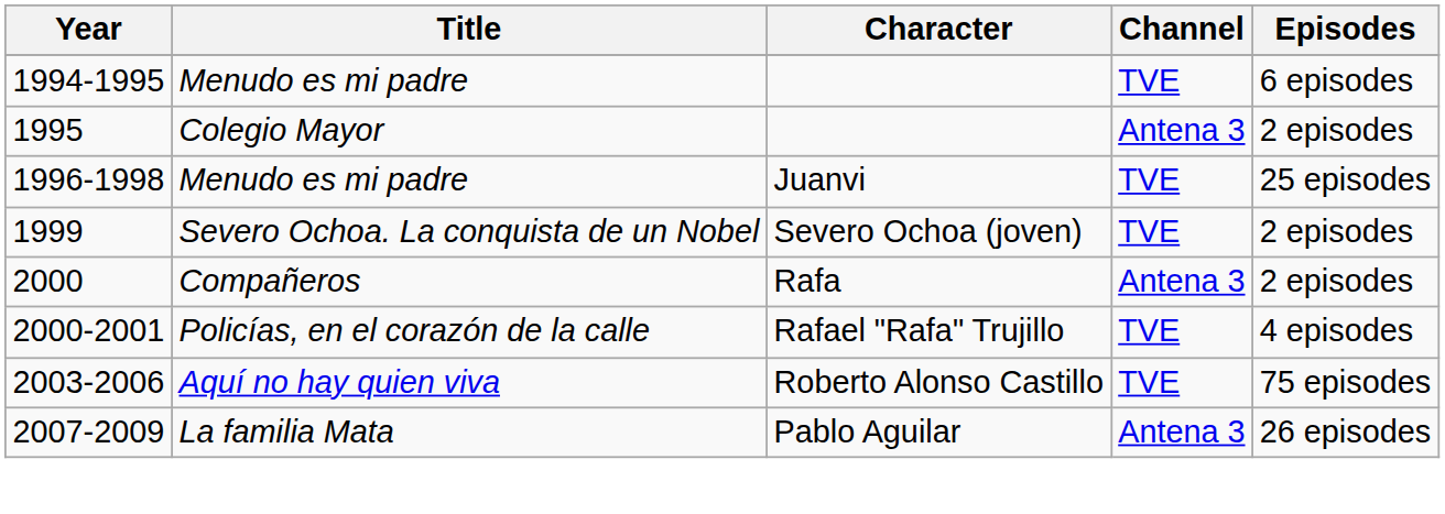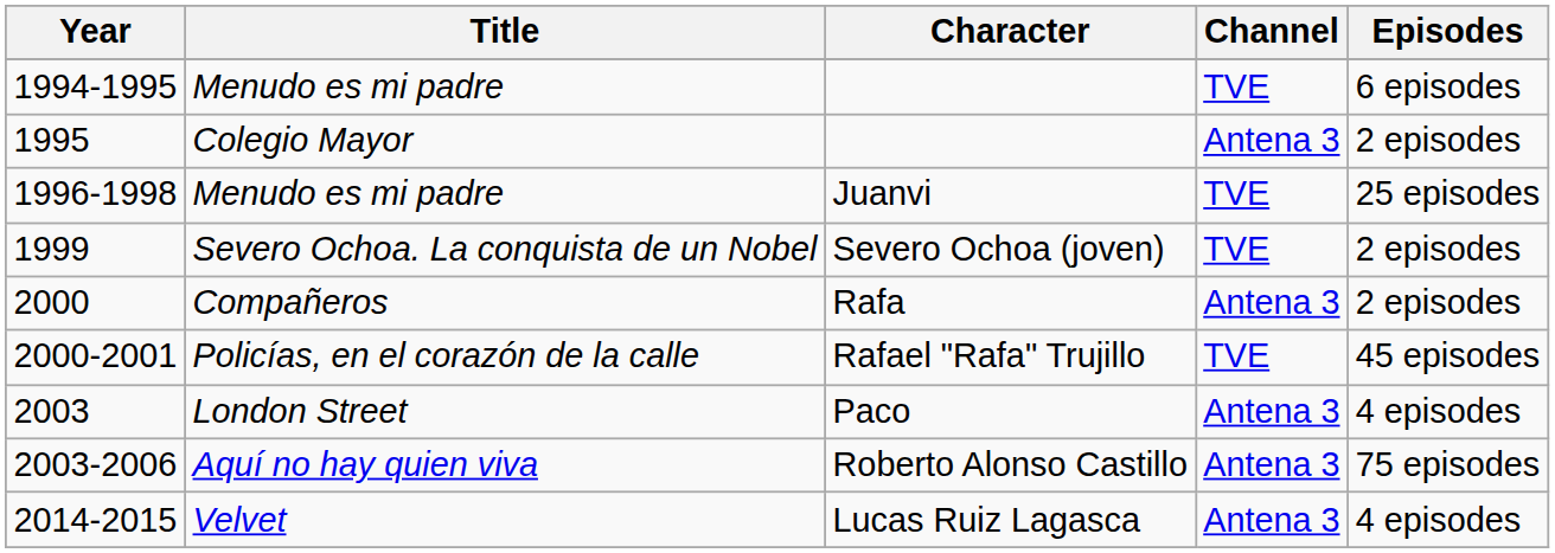Policías, en el corazón de la calle | Episodes: 4 episodes -> 45 episodes
+ row: 2003 | London Street | Paco | Antena 3 | 4 episodes
Aquí no hay quien viva | Channel: TVE -> Antena 3
- row: 2007-2009 | La familia Mata | Pablo Aguilar | Antena 3 | 26 episodes
+ row: 2014-2015 | Velvet | Lucas Ruiz Lagasca | Antena 3 | 4 episodes
